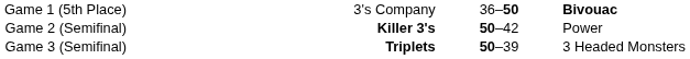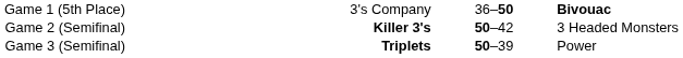Game 2 (Semifinal) | column 4: Power -> 3 Headed Monsters
Game 3 (Semifinal) | column 4: 3 Headed Monsters -> Power
